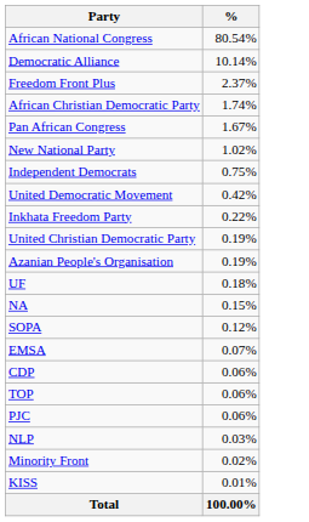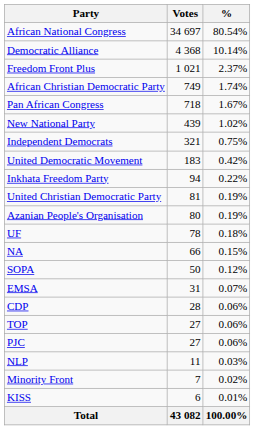+ column: Votes | 34 697 | 4 368 | 1 021 | 749 | 718 | 439 | 321 | 183 | 94 | 81 | 80 | 78 | 66 | 50 | 31 | 28 | 27 | 27 | 11 | 7 | 6 | 43 082
